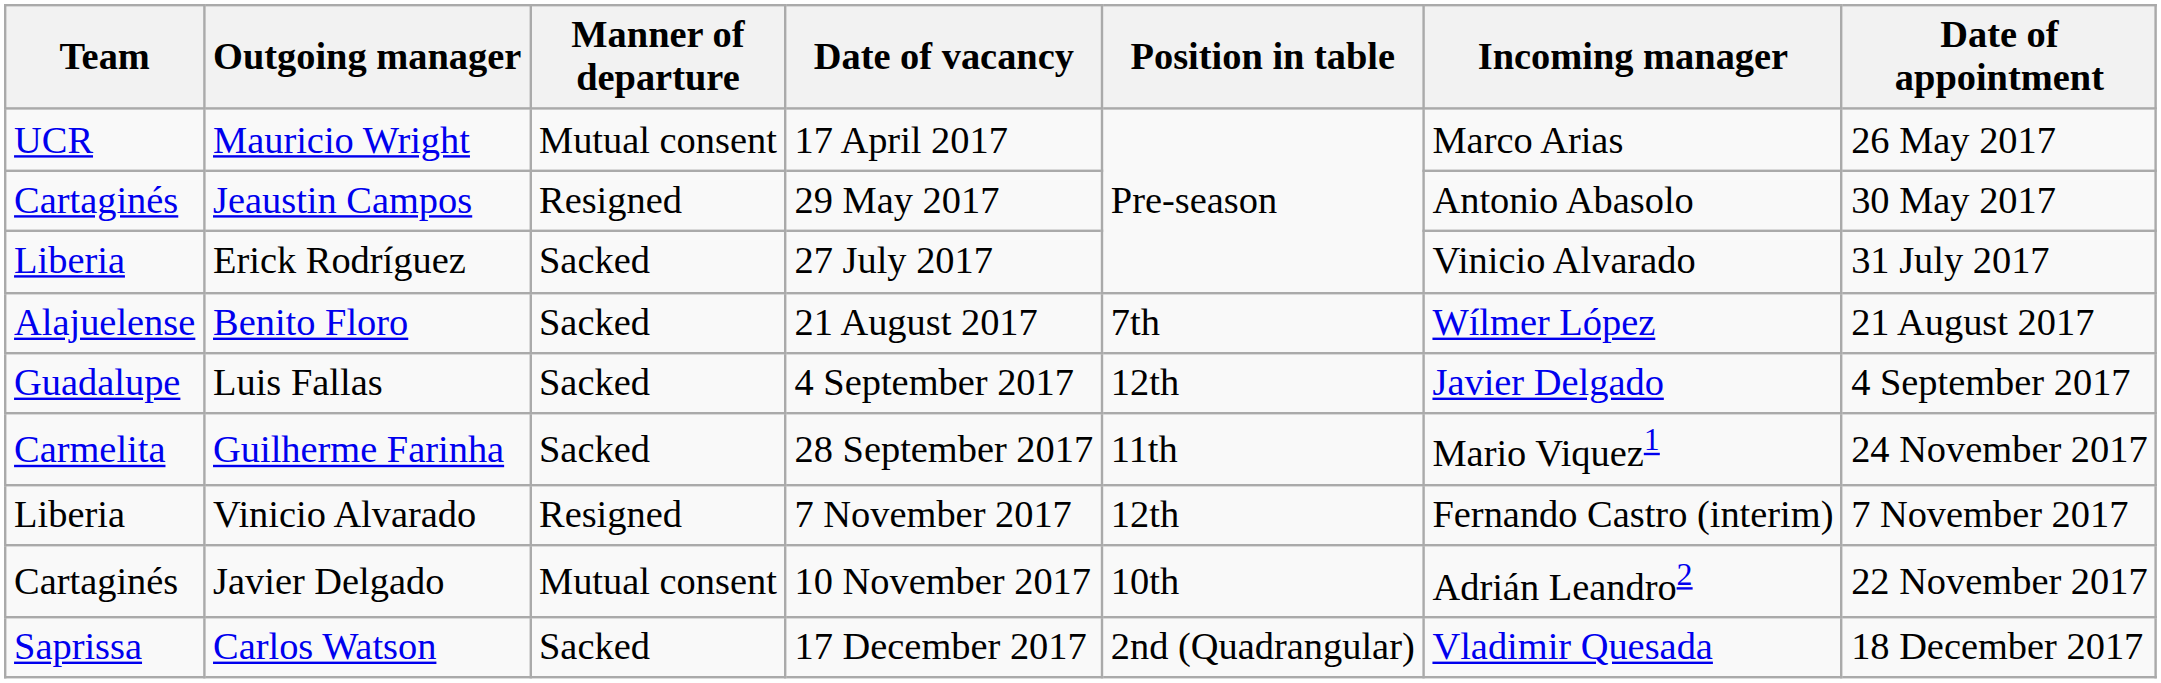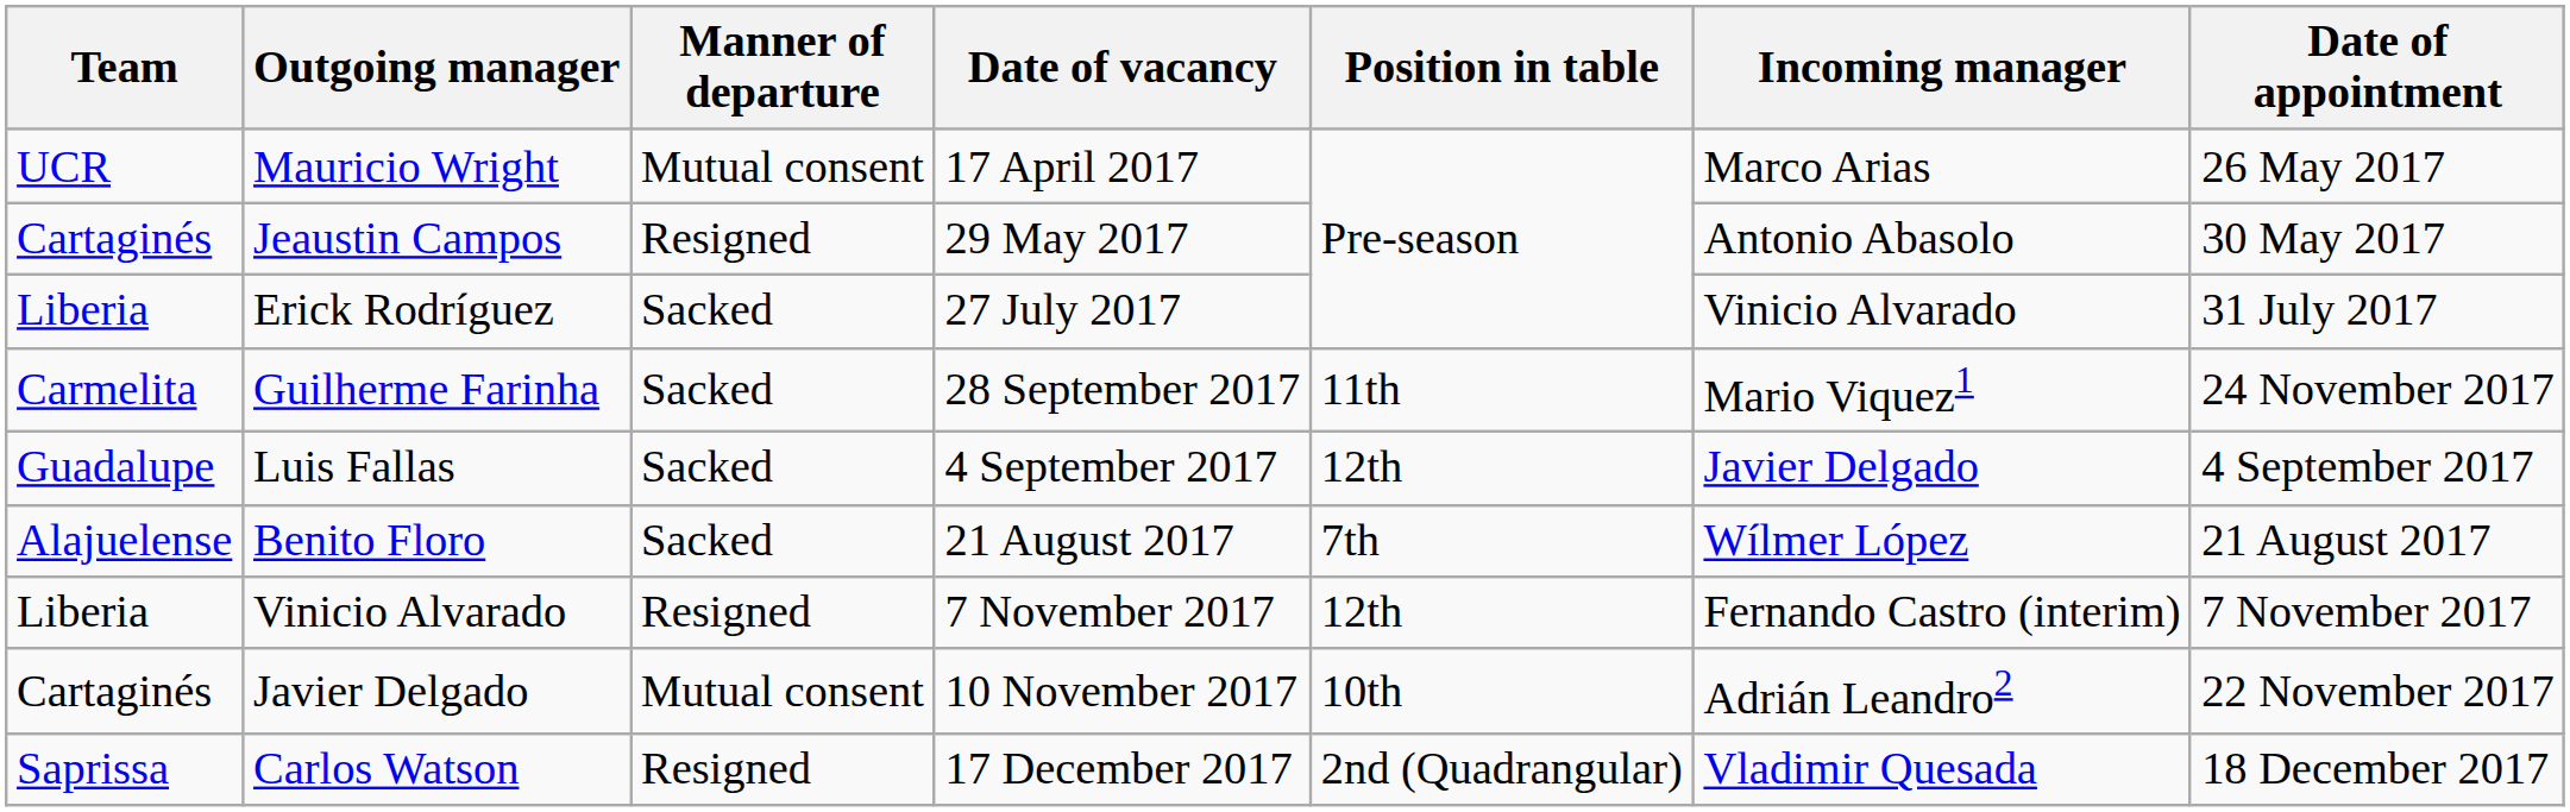rows swapped: Benito Floro <-> Guilherme Farinha
Carlos Watson | Manner of departure: Sacked -> Resigned
